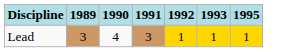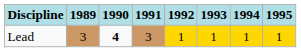+ column: 1994 | 1
Lead | 1990: normal -> bold
